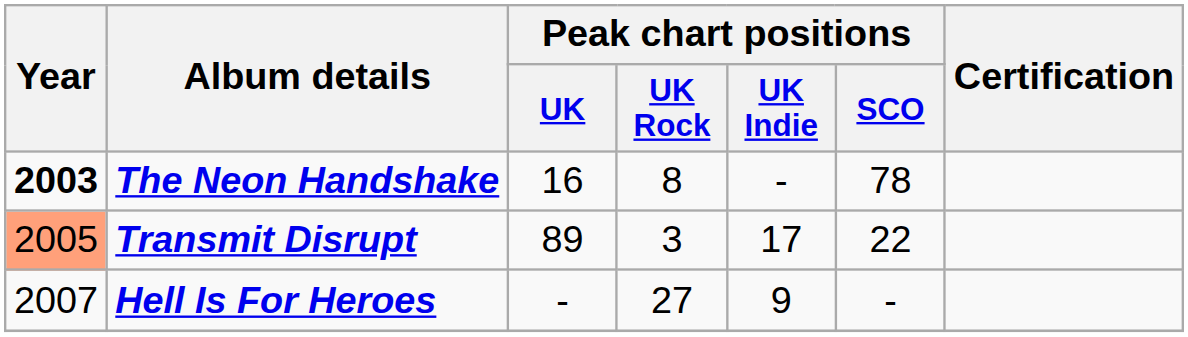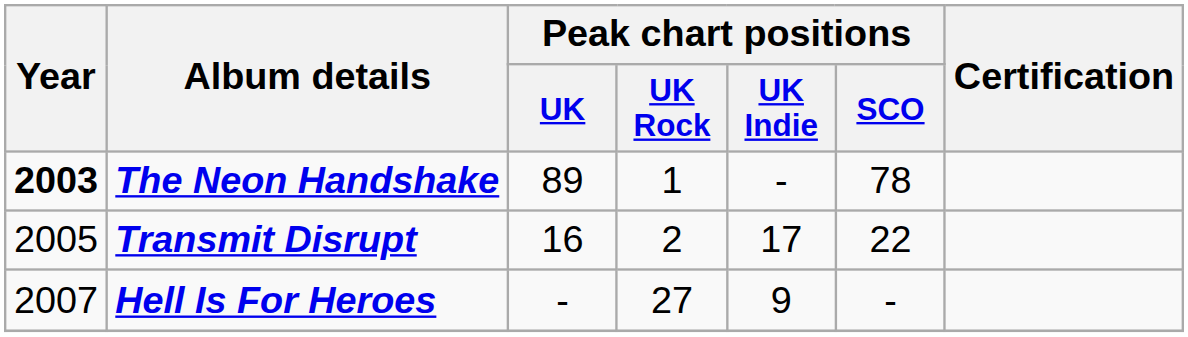The Neon Handshake | Peak chart positions / UK: 16 -> 89
The Neon Handshake | Peak chart positions / UK Rock: 8 -> 1
Transmit Disrupt | Year: lightsalmon background -> no background
Transmit Disrupt | Peak chart positions / UK: 89 -> 16
Transmit Disrupt | Peak chart positions / UK Rock: 3 -> 2
